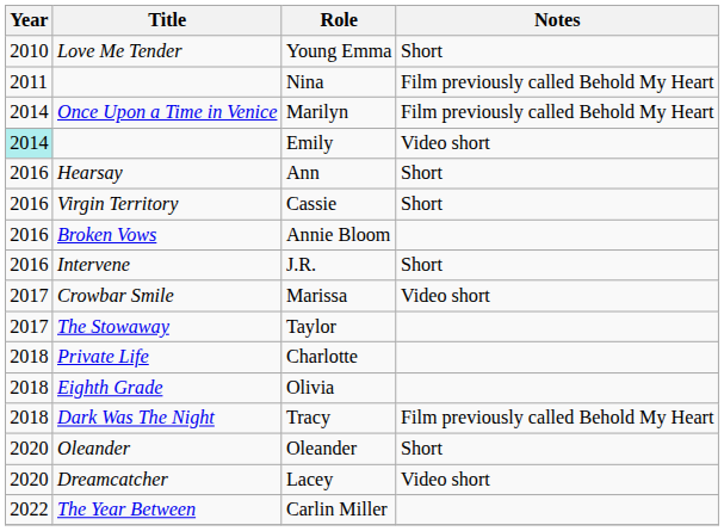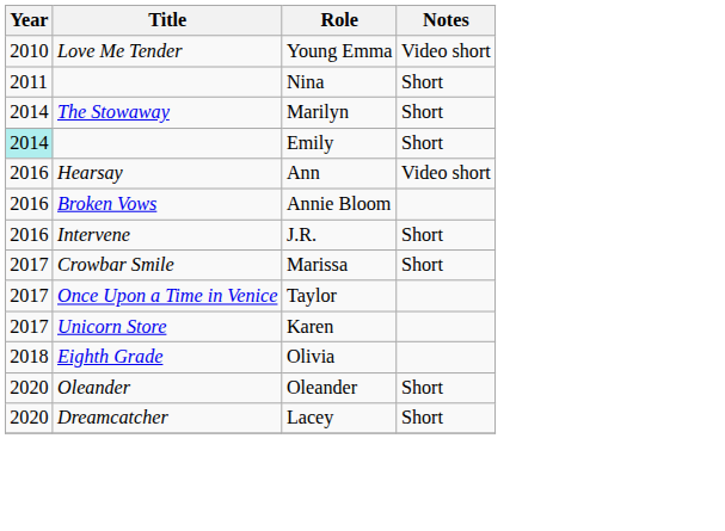Young Emma | Notes: Short -> Video short
Nina | Notes: Film previously called Behold My Heart -> Short
Marilyn | Title: Once Upon a Time in Venice -> The Stowaway
Marilyn | Notes: Film previously called Behold My Heart -> Short
Emily | Notes: Video short -> Short
Ann | Notes: Short -> Video short
- row: 2016 | Virgin Territory | Cassie | Short
Marissa | Notes: Video short -> Short
Taylor | Title: The Stowaway -> Once Upon a Time in Venice
+ row: 2017 | Unicorn Store | Karen
- row: 2018 | Private Life | Charlotte
- row: 2018 | Dark Was The Night | Tracy | Film previously called Behold My Heart
Lacey | Notes: Video short -> Short
- row: 2022 | The Year Between | Carlin Miller
